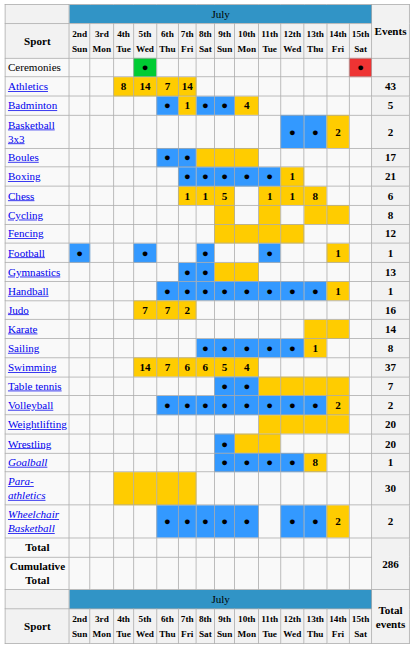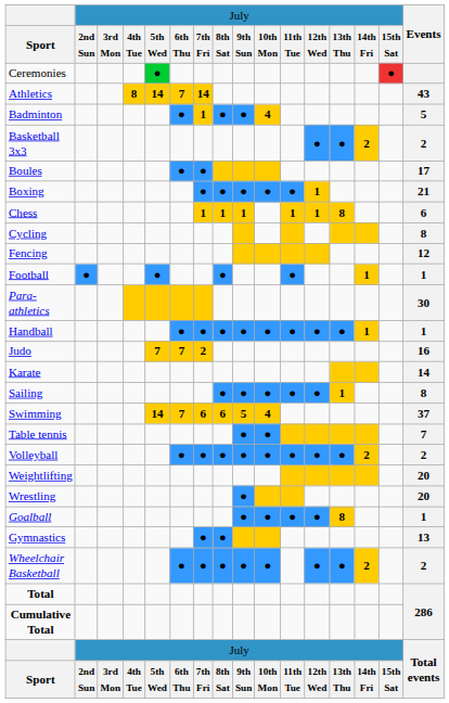Chess | column 9: 5 -> 1
rows swapped: Gymnastics <-> Para-athletics
